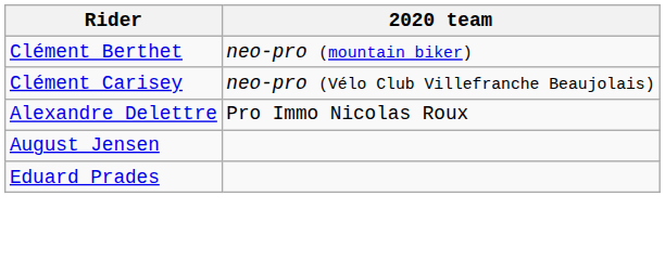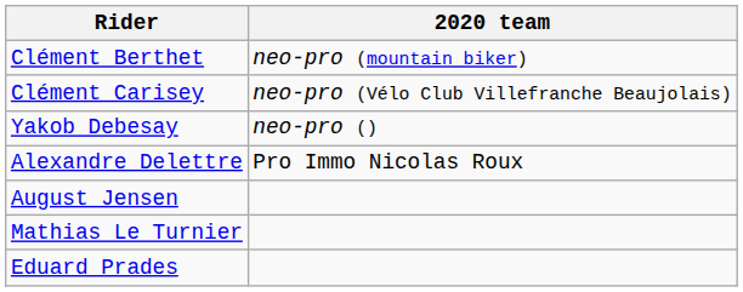+ row: Yakob Debesay | neo-pro ()
+ row: Mathias Le Turnier
